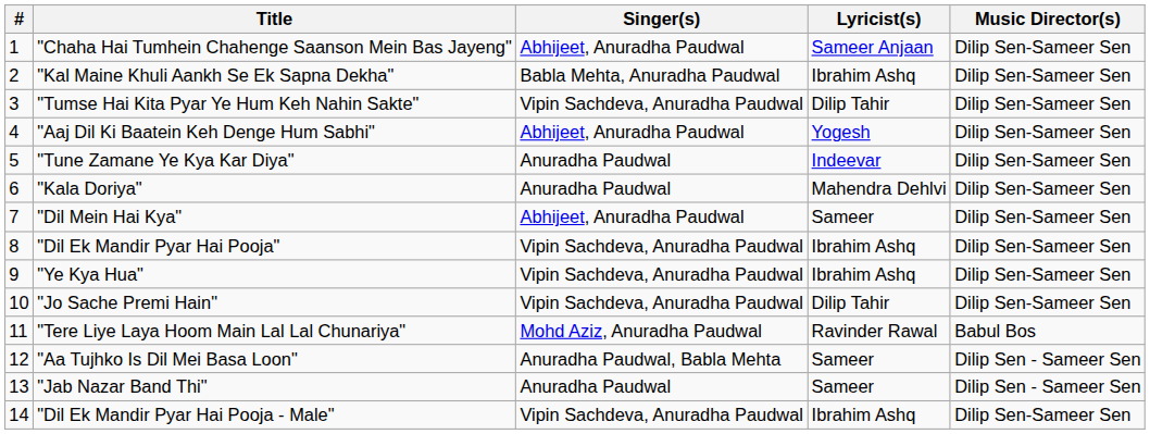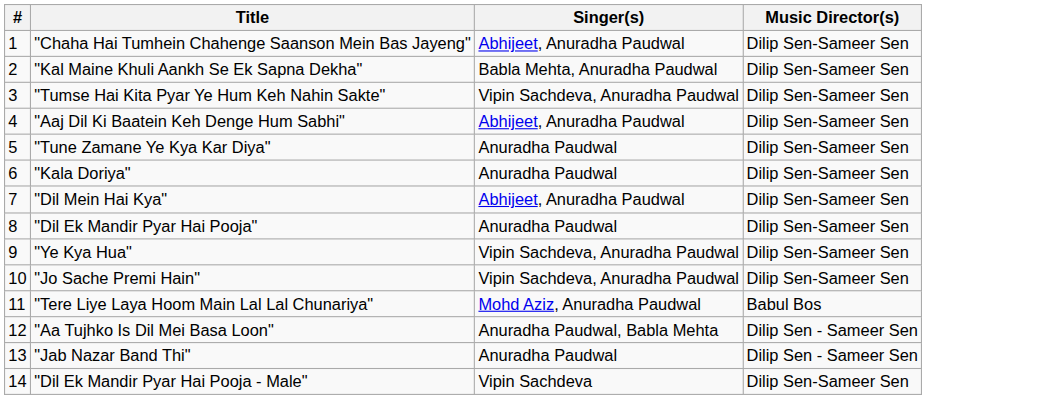- column: Lyricist(s) | Sameer Anjaan | Ibrahim Ashq | Dilip Tahir | Yogesh | Indeevar | Mahendra Dehlvi | Sameer | Ibrahim Ashq | Ibrahim Ashq | Dilip Tahir | Ravinder Rawal | Sameer | Sameer | Ibrahim Ashq
"Dil Ek Mandir Pyar Hai Pooja" | Singer(s): Vipin Sachdeva, Anuradha Paudwal -> Anuradha Paudwal
"Dil Ek Mandir Pyar Hai Pooja - Male" | Singer(s): Vipin Sachdeva, Anuradha Paudwal -> Vipin Sachdeva
